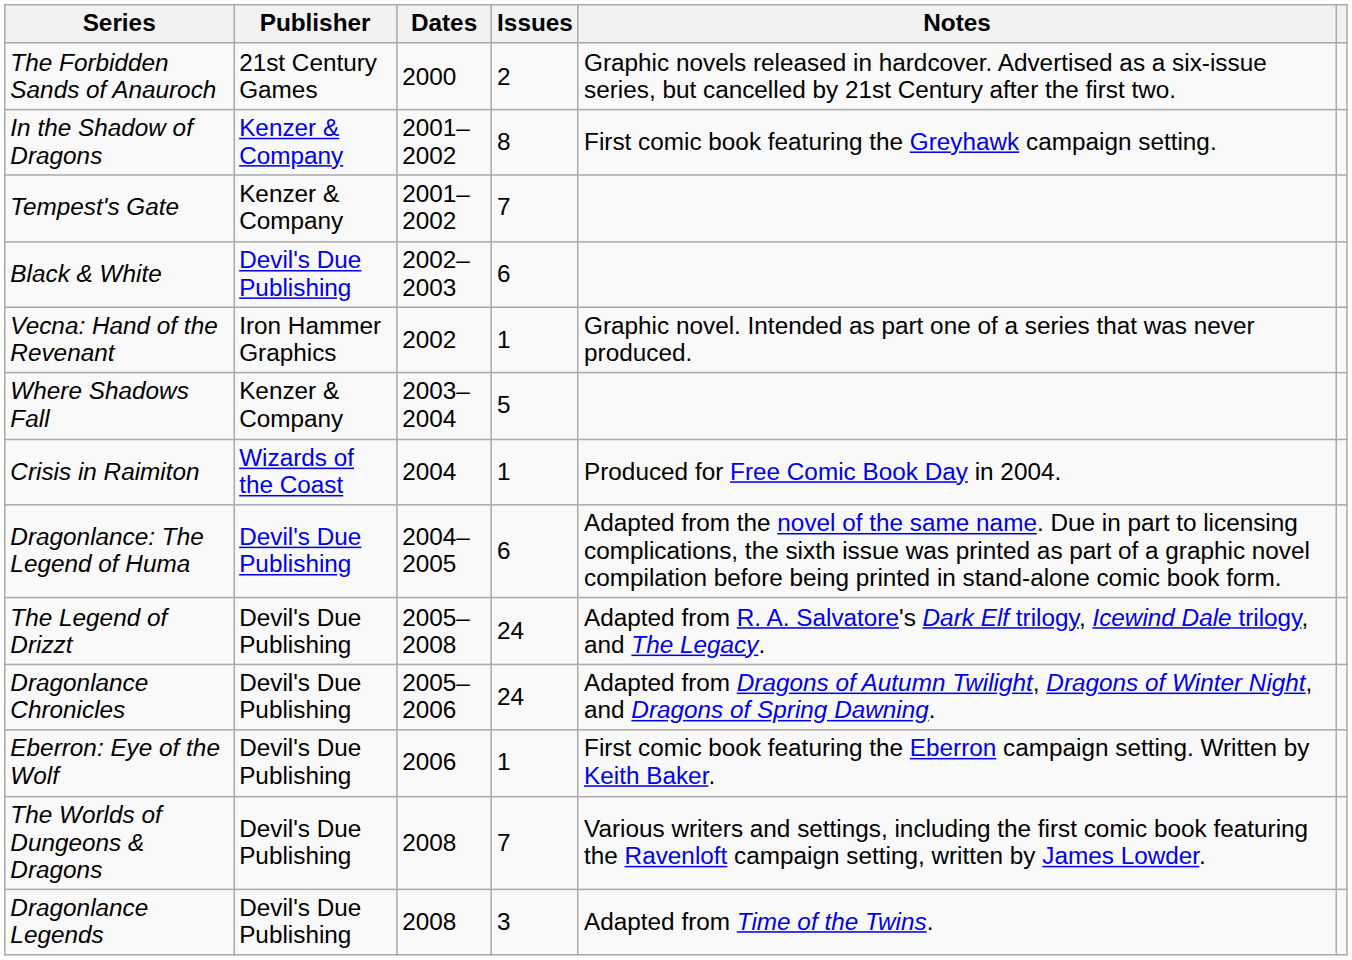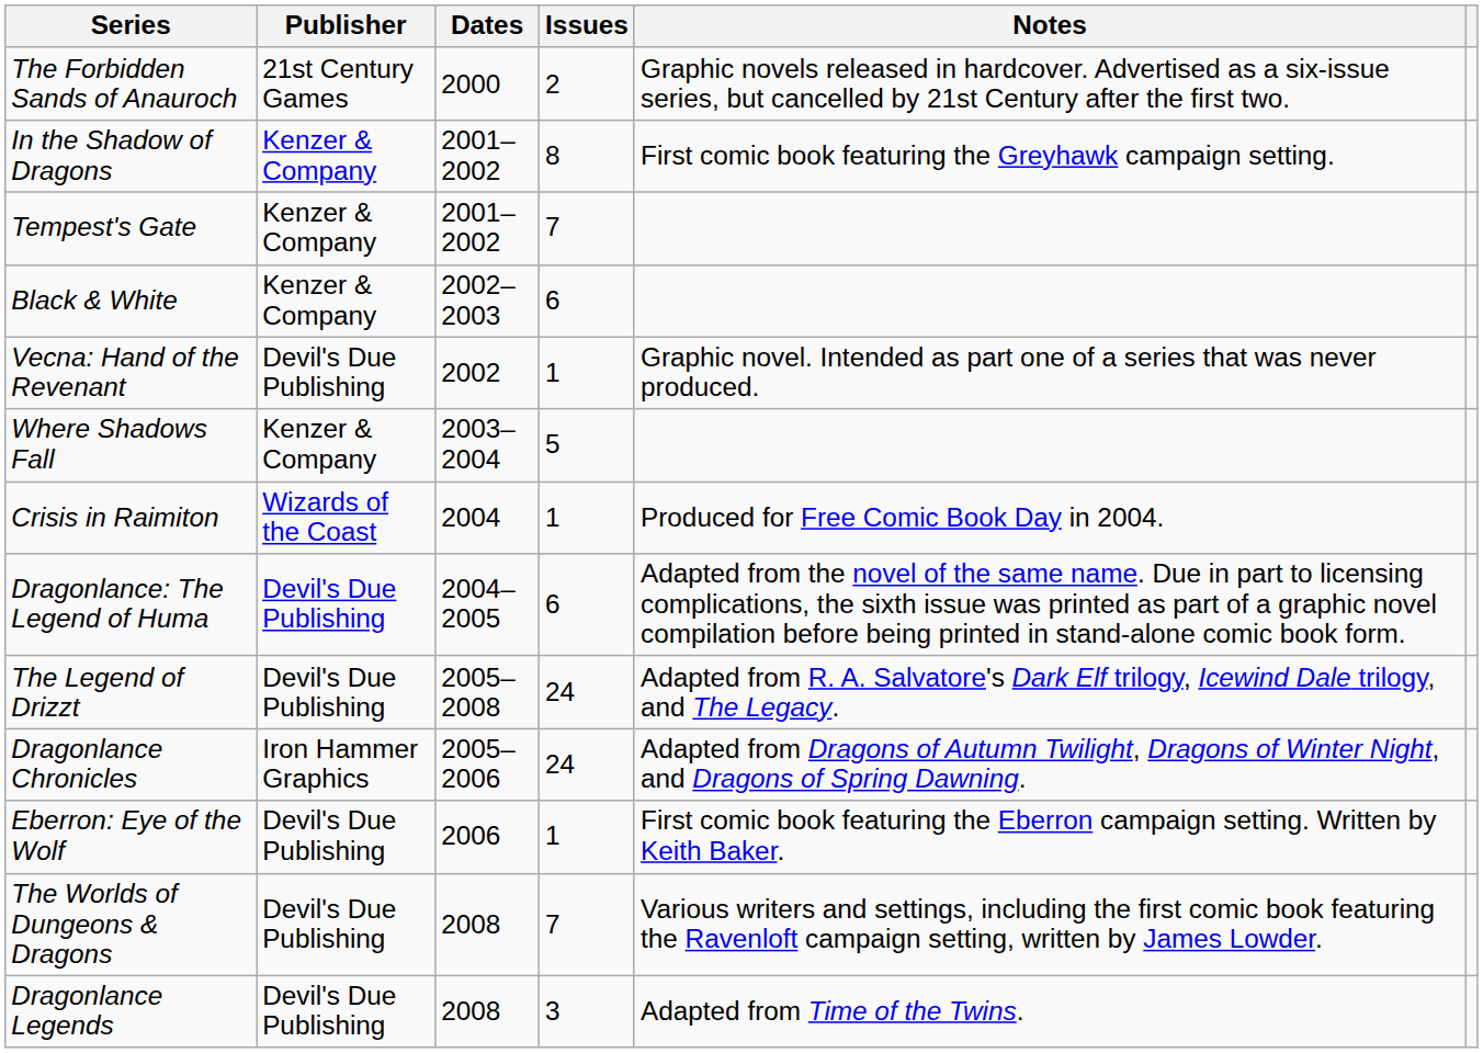Black & White | Publisher: Devil's Due Publishing -> Kenzer & Company
Vecna: Hand of the Revenant | Publisher: Iron Hammer Graphics -> Devil's Due Publishing
Dragonlance Chronicles | Publisher: Devil's Due Publishing -> Iron Hammer Graphics
